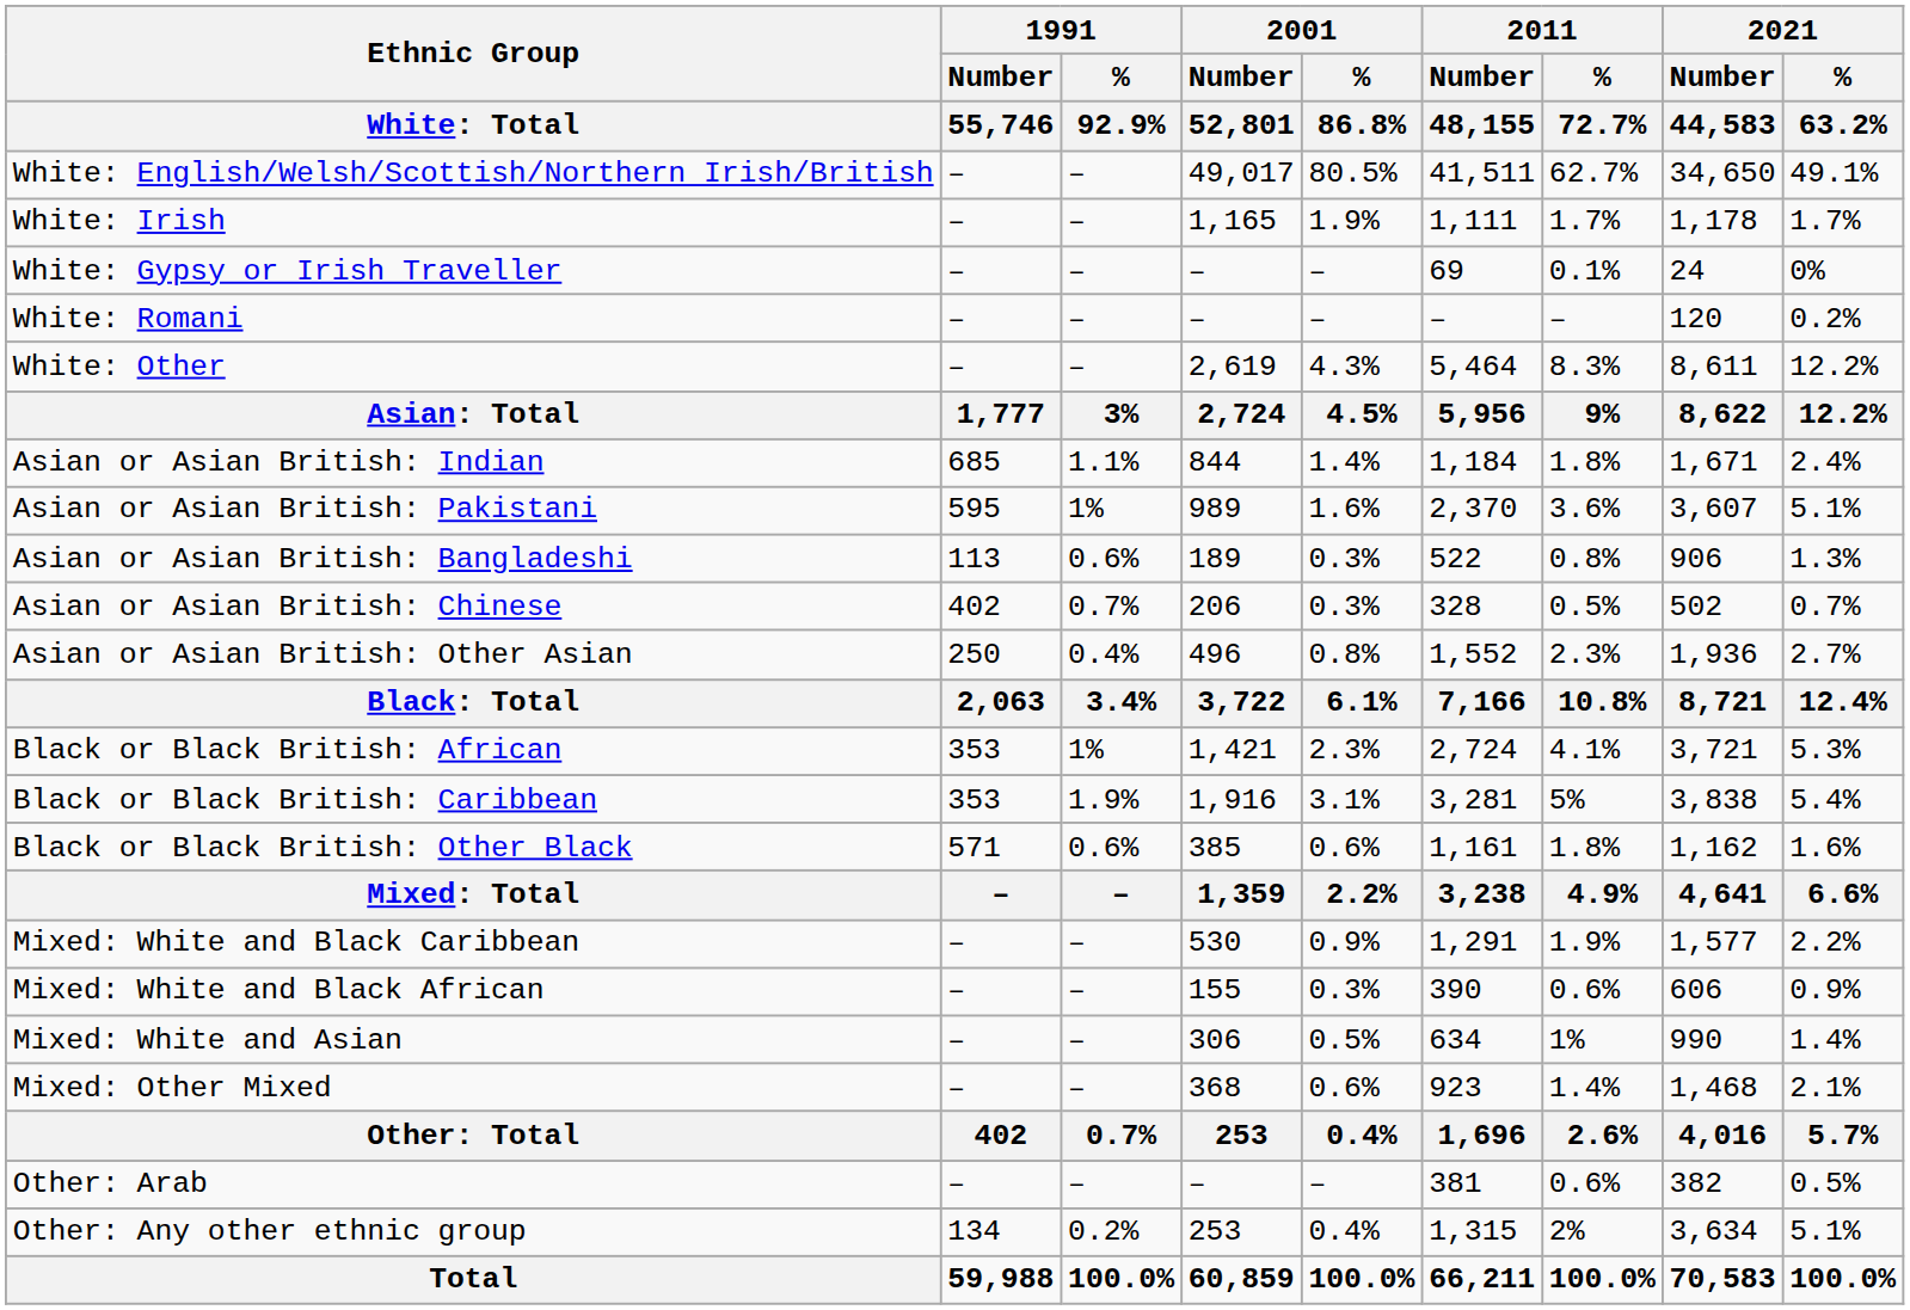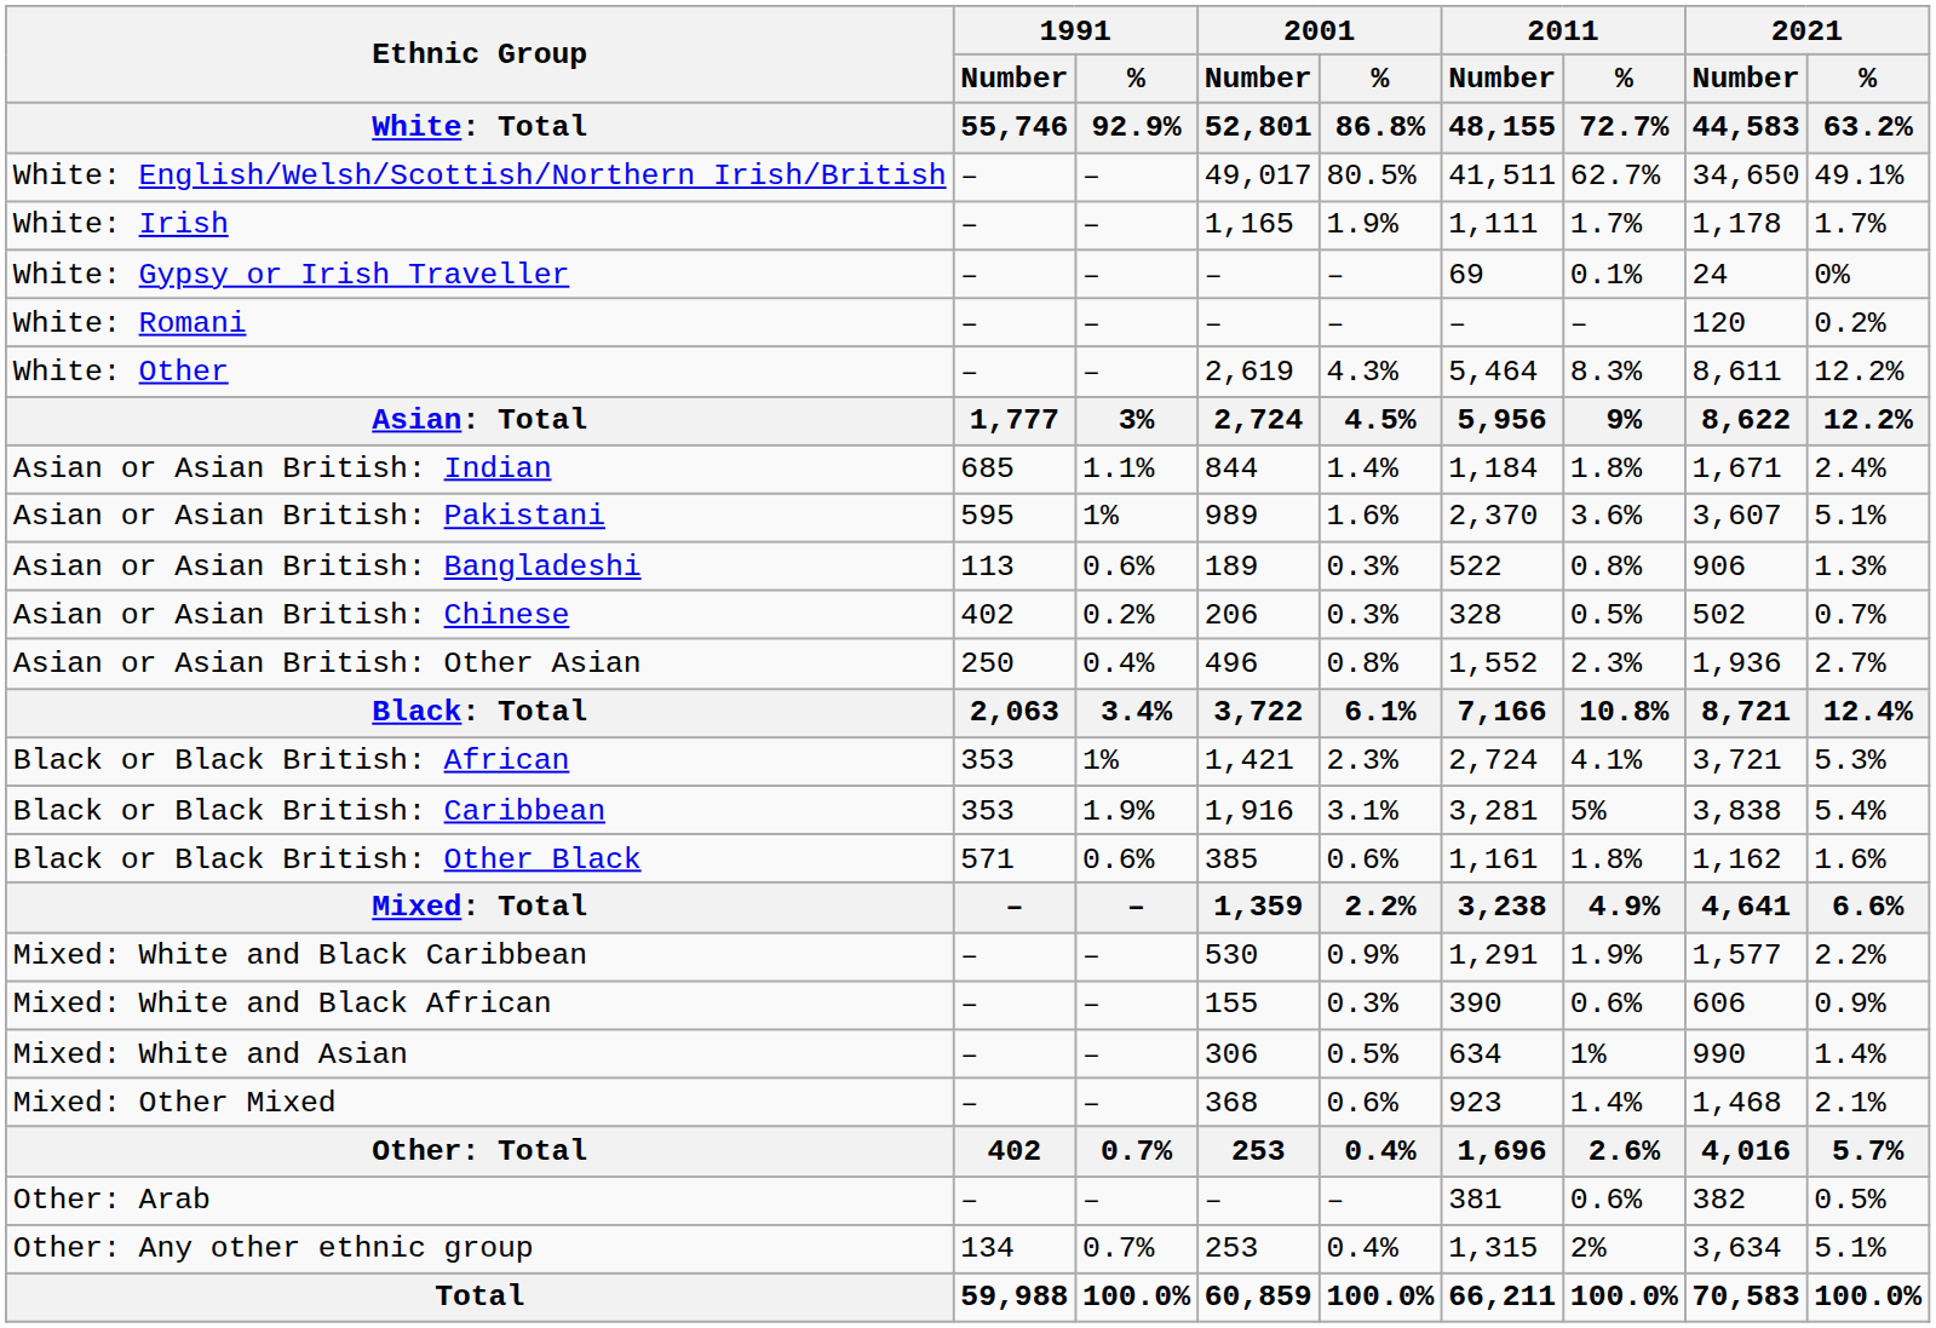Asian or Asian British: Chinese | 1991 / % / 92.9%: 0.7% -> 0.2%
Other: Any other ethnic group | 1991 / % / 92.9%: 0.2% -> 0.7%
